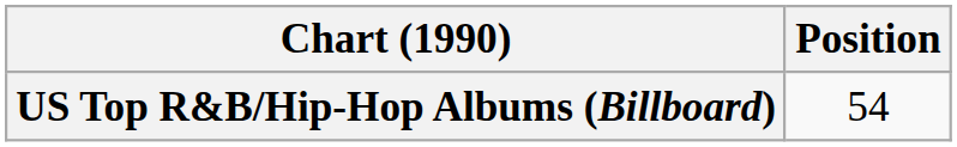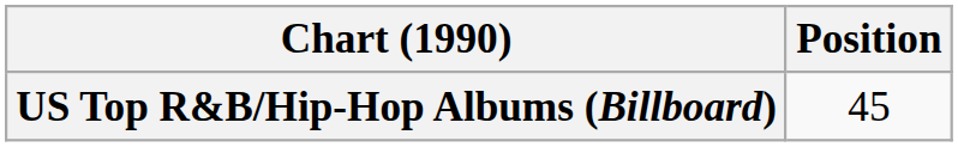US Top R&B/Hip-Hop Albums (Billboard) | Position: 54 -> 45
